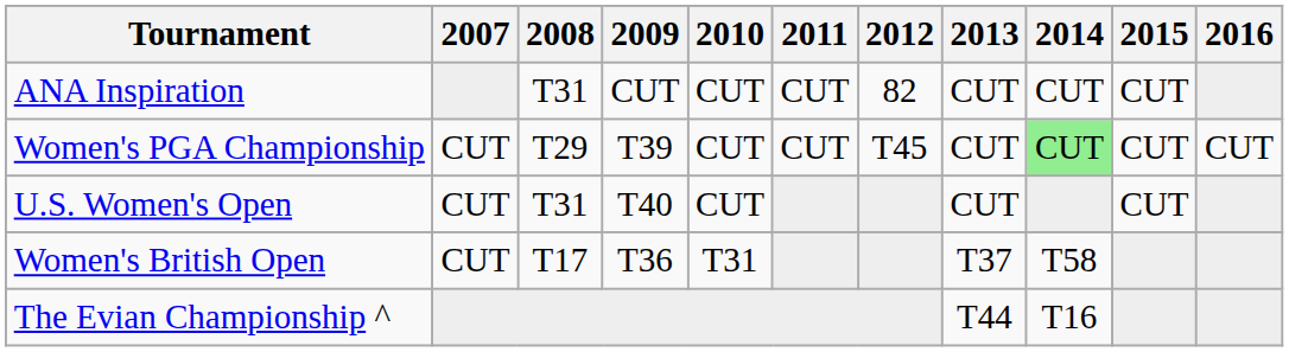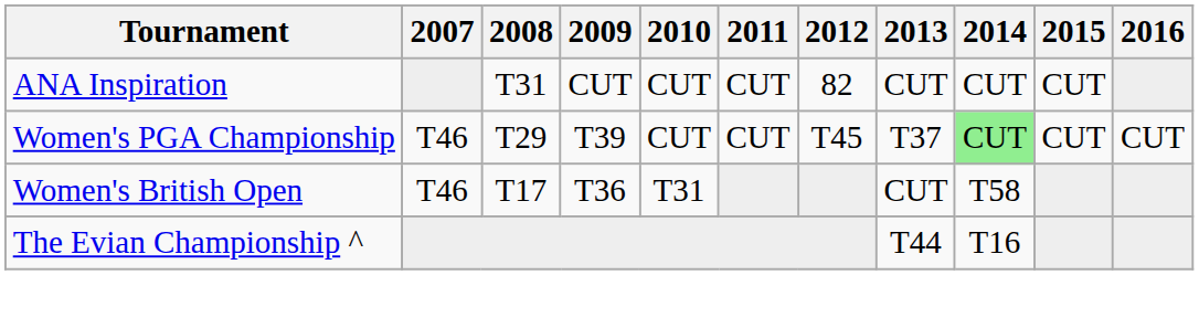Women's PGA Championship | 2007: CUT -> T46
Women's PGA Championship | 2013: CUT -> T37
- row: U.S. Women's Open | CUT | T31 | T40 | CUT | CUT | CUT
Women's British Open | 2007: CUT -> T46
Women's British Open | 2013: T37 -> CUT
